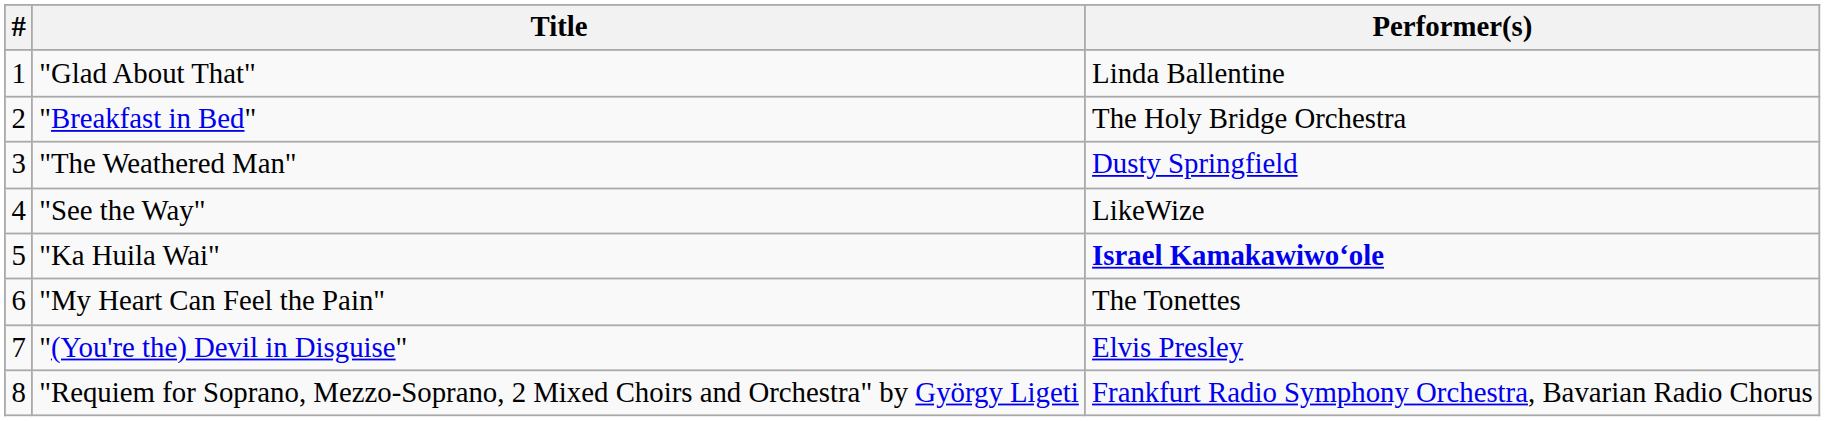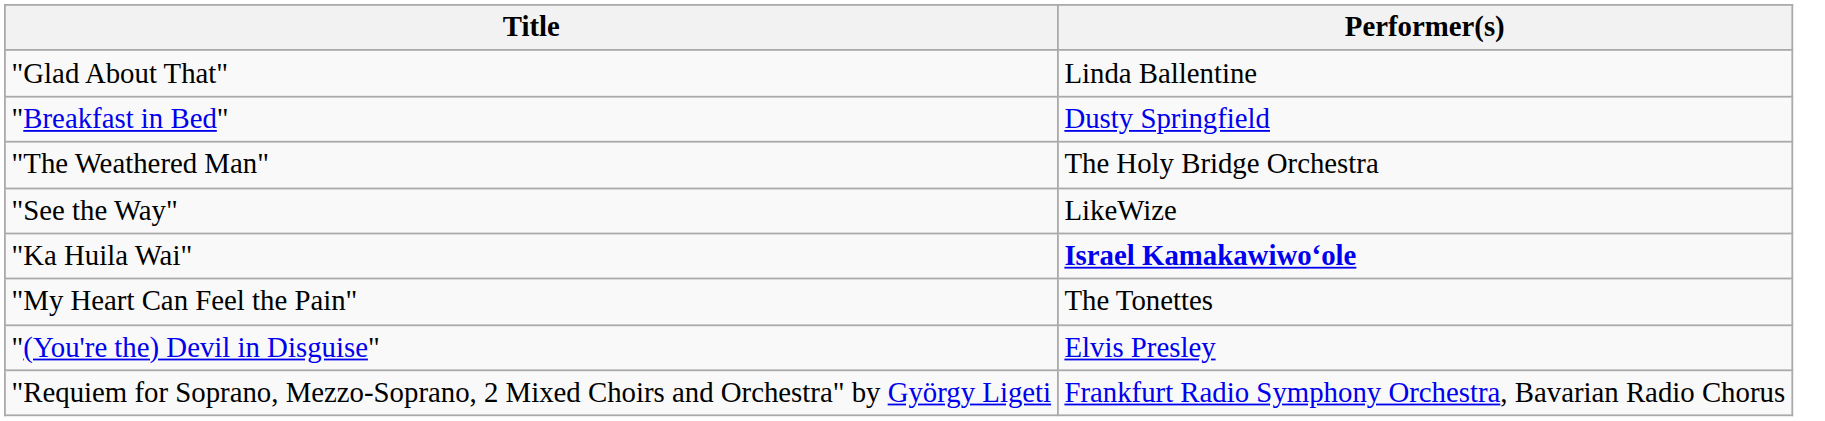- column: # | 1 | 2 | 3 | 4 | 5 | 6 | 7 | 8
"Breakfast in Bed" | Performer(s): The Holy Bridge Orchestra -> Dusty Springfield
"The Weathered Man" | Performer(s): Dusty Springfield -> The Holy Bridge Orchestra
